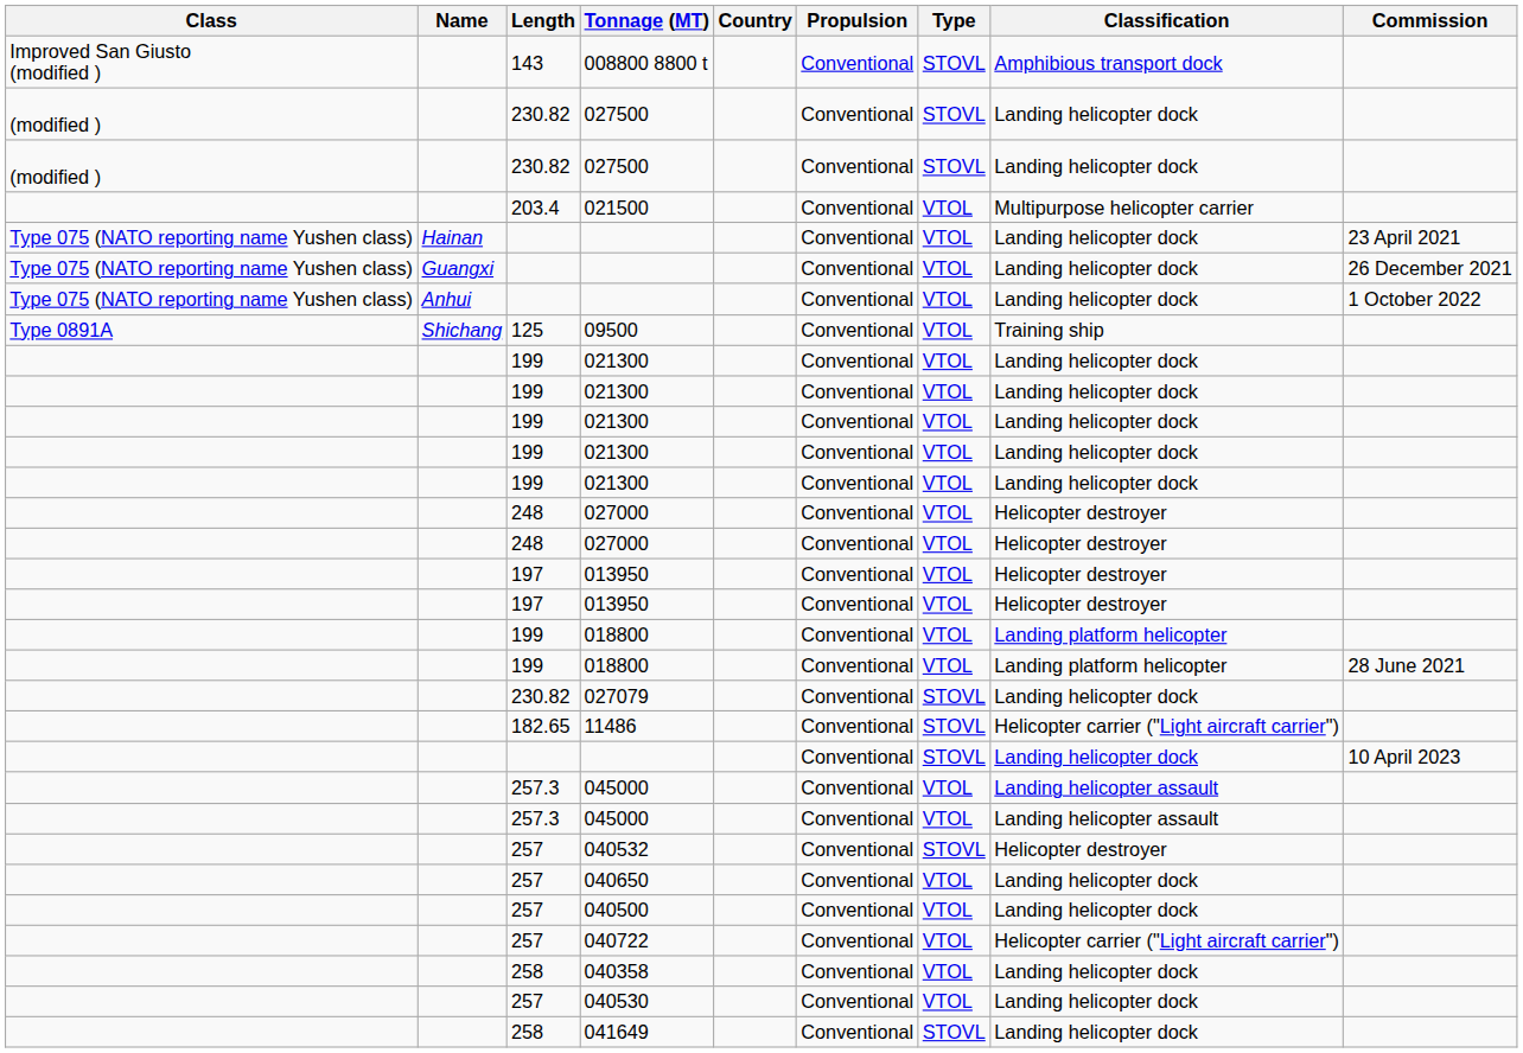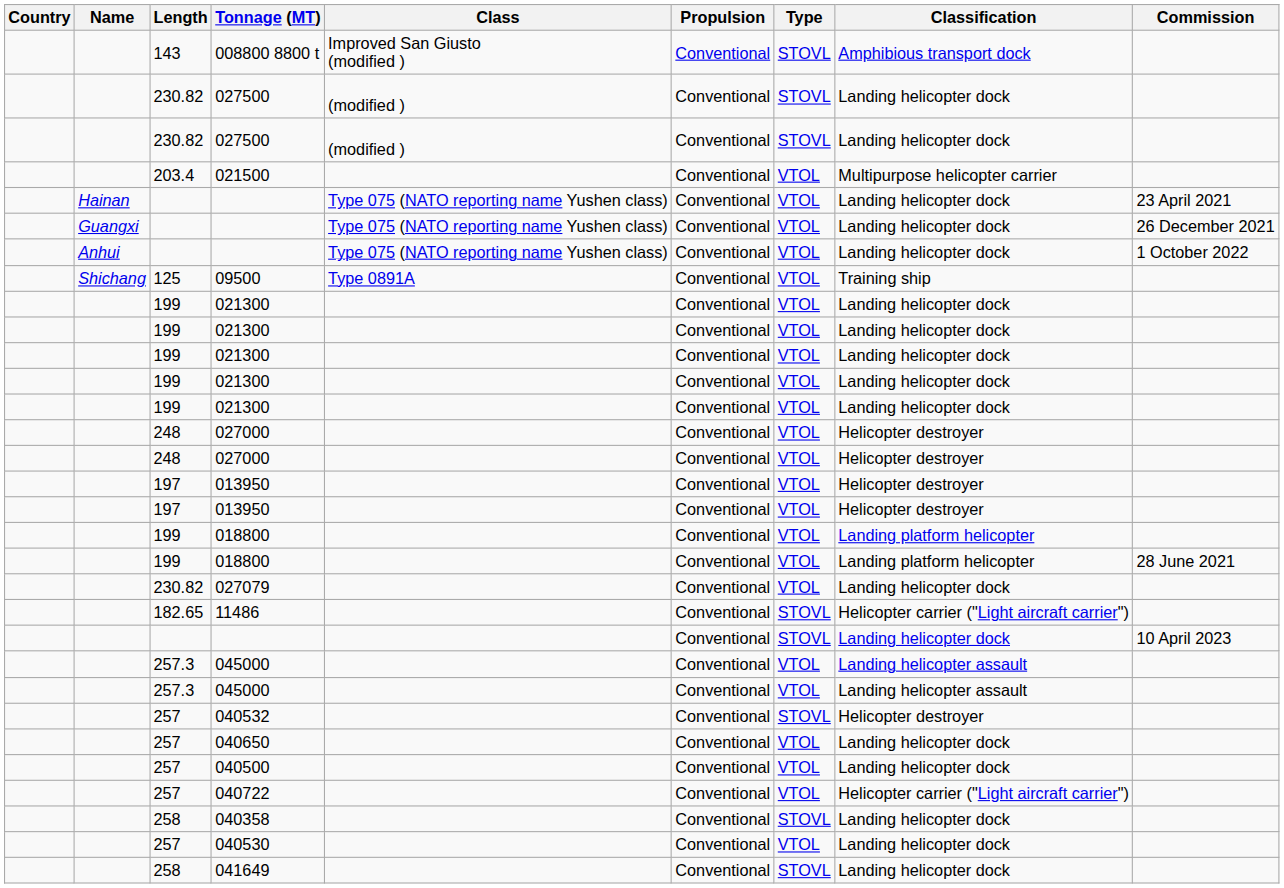columns swapped: Country <-> Class
027079 | Type: STOVL -> VTOL
040358 | Type: VTOL -> STOVL
